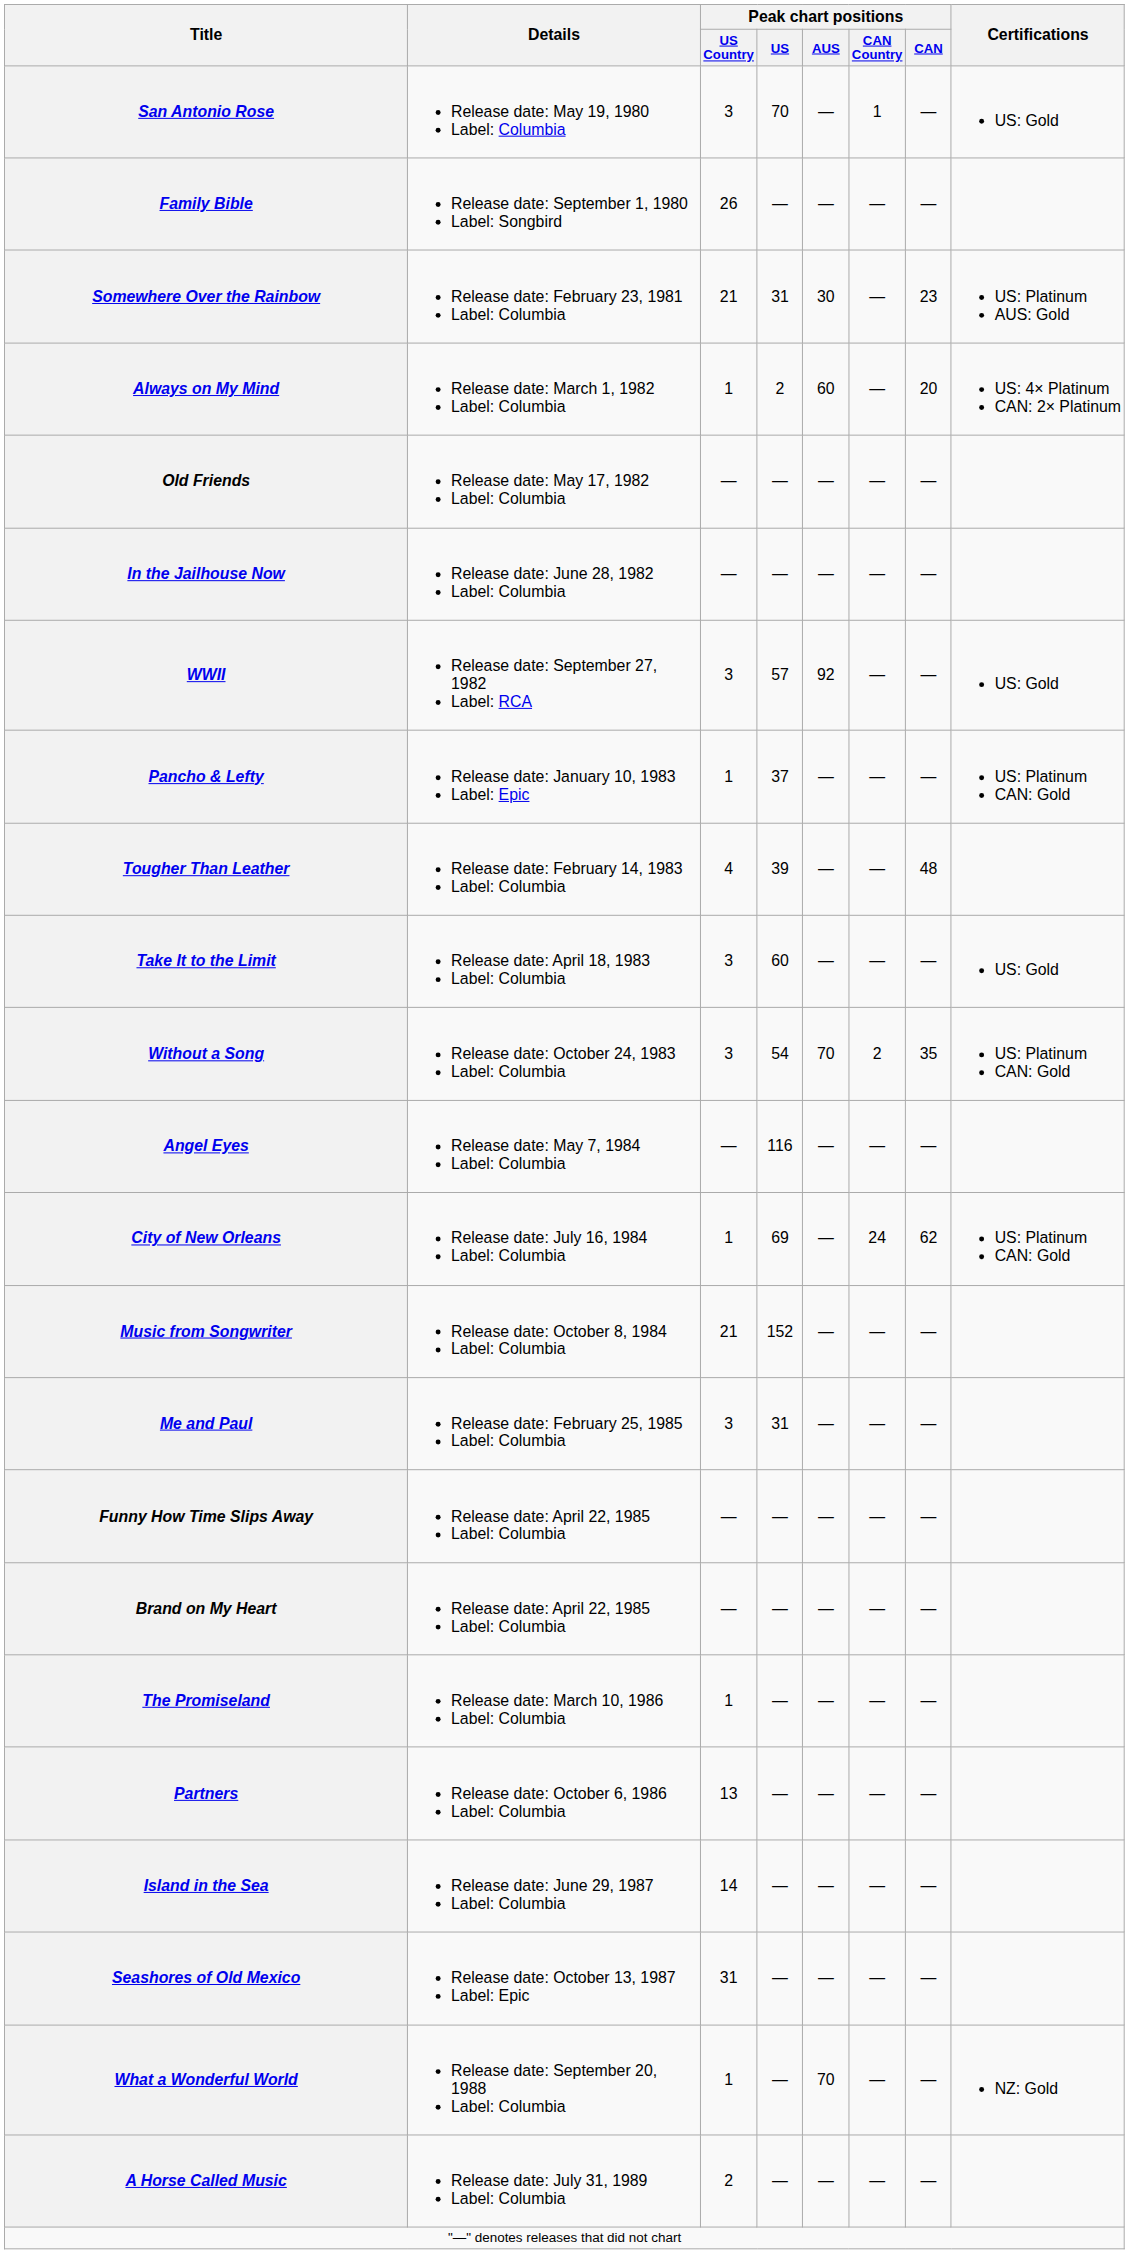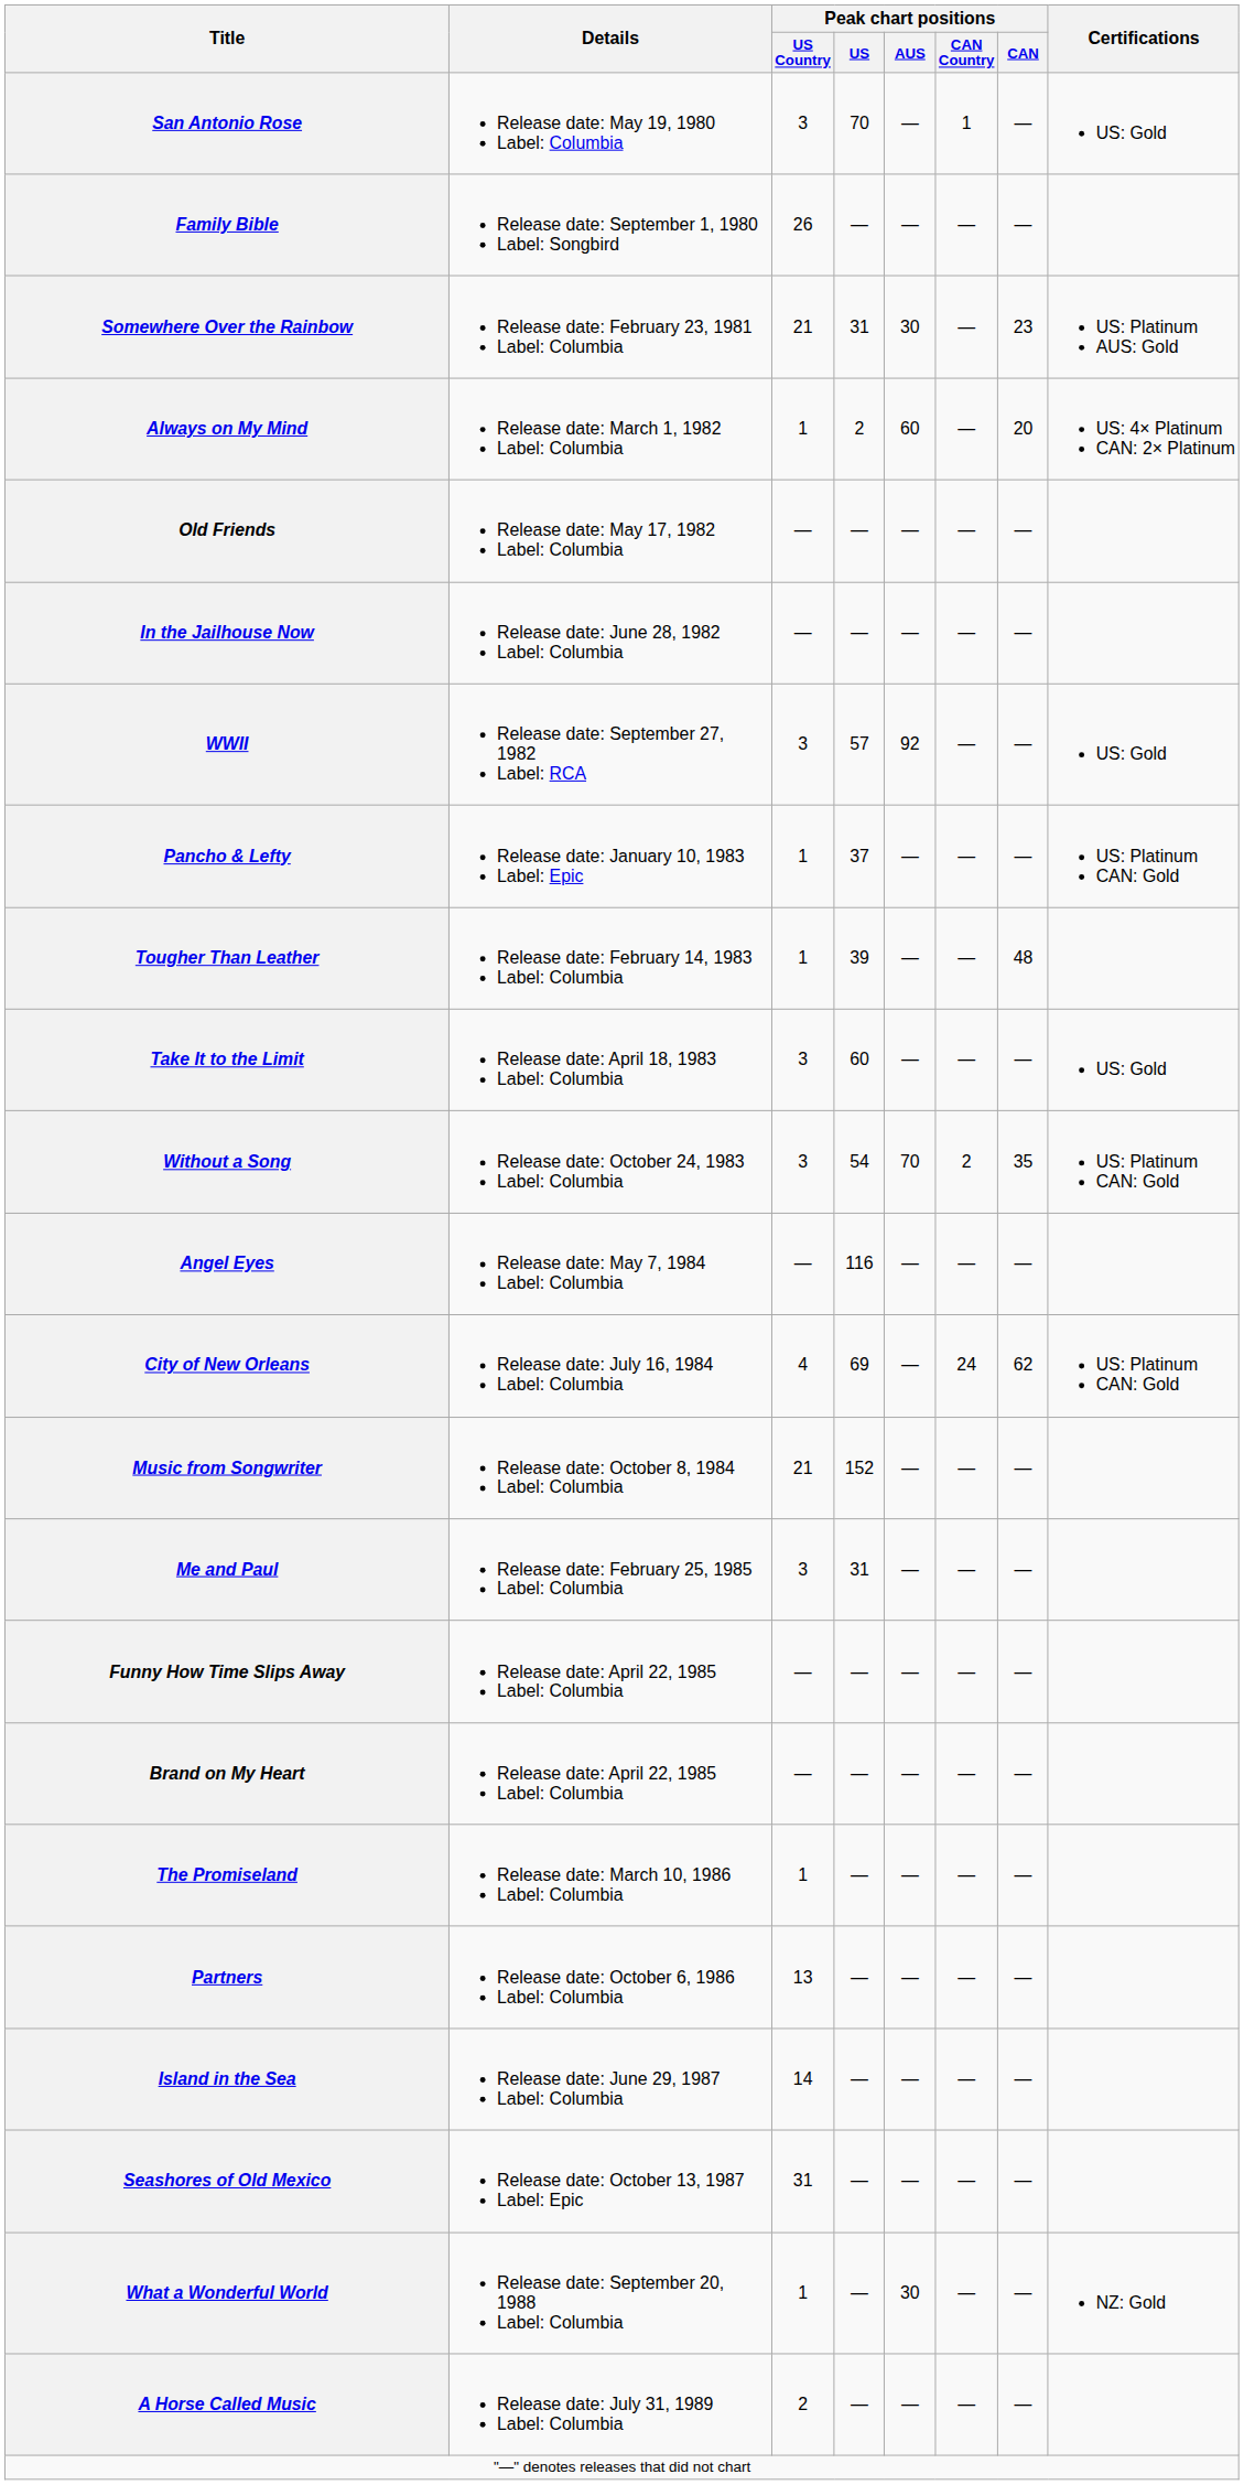Tougher Than Leather | Peak chart positions / US Country: 4 -> 1
City of New Orleans | Peak chart positions / US Country: 1 -> 4
What a Wonderful World | Peak chart positions / AUS: 70 -> 30
